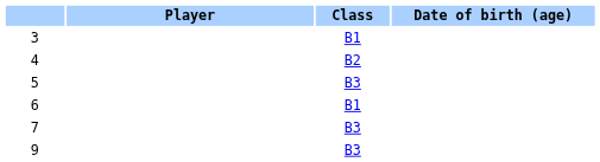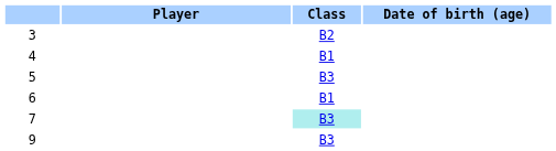3 | Class: B1 -> B2
4 | Class: B2 -> B1
7 | Class: no background -> paleturquoise background
